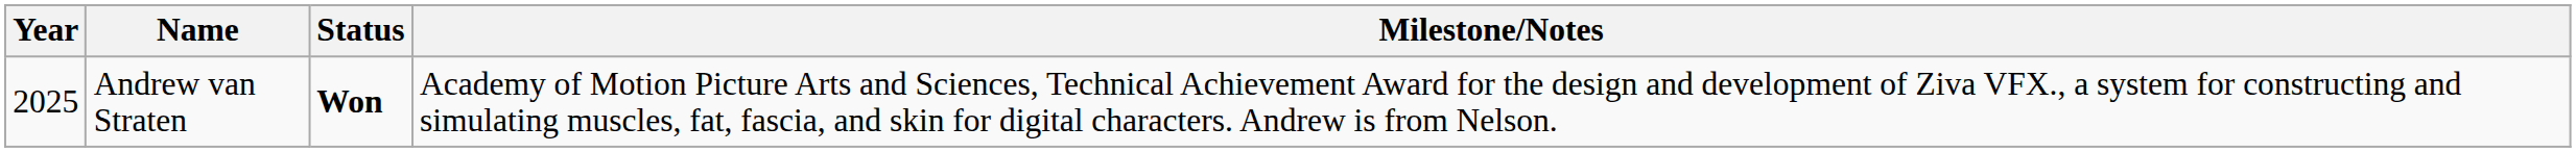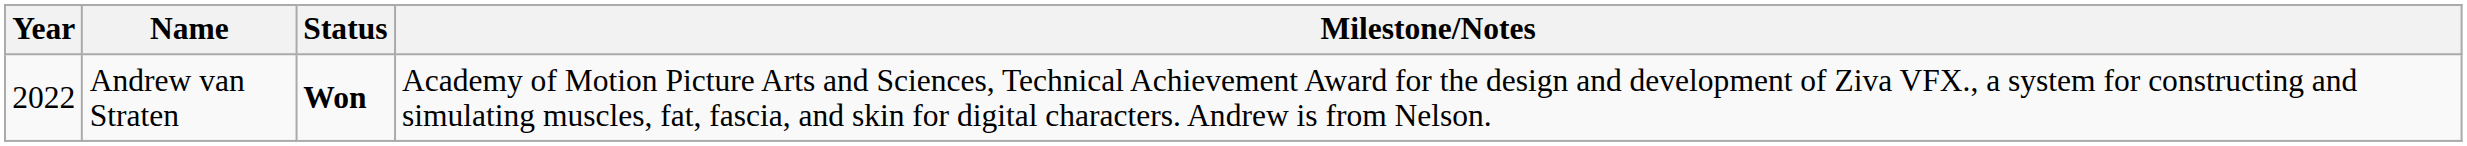Andrew van Straten | Year: 2025 -> 2022
